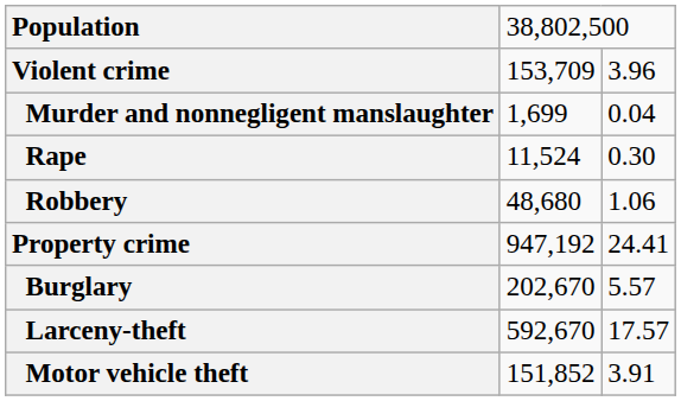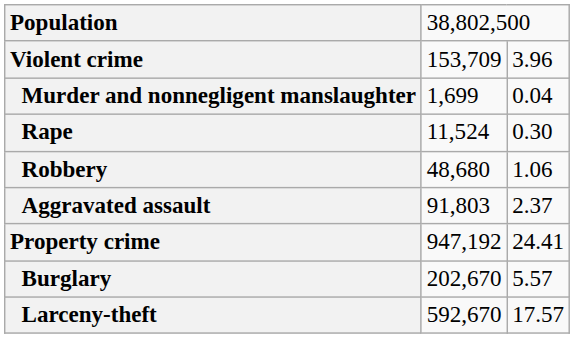+ row: Aggravated assault | 91,803 | 2.37
- row: Motor vehicle theft | 151,852 | 3.91
